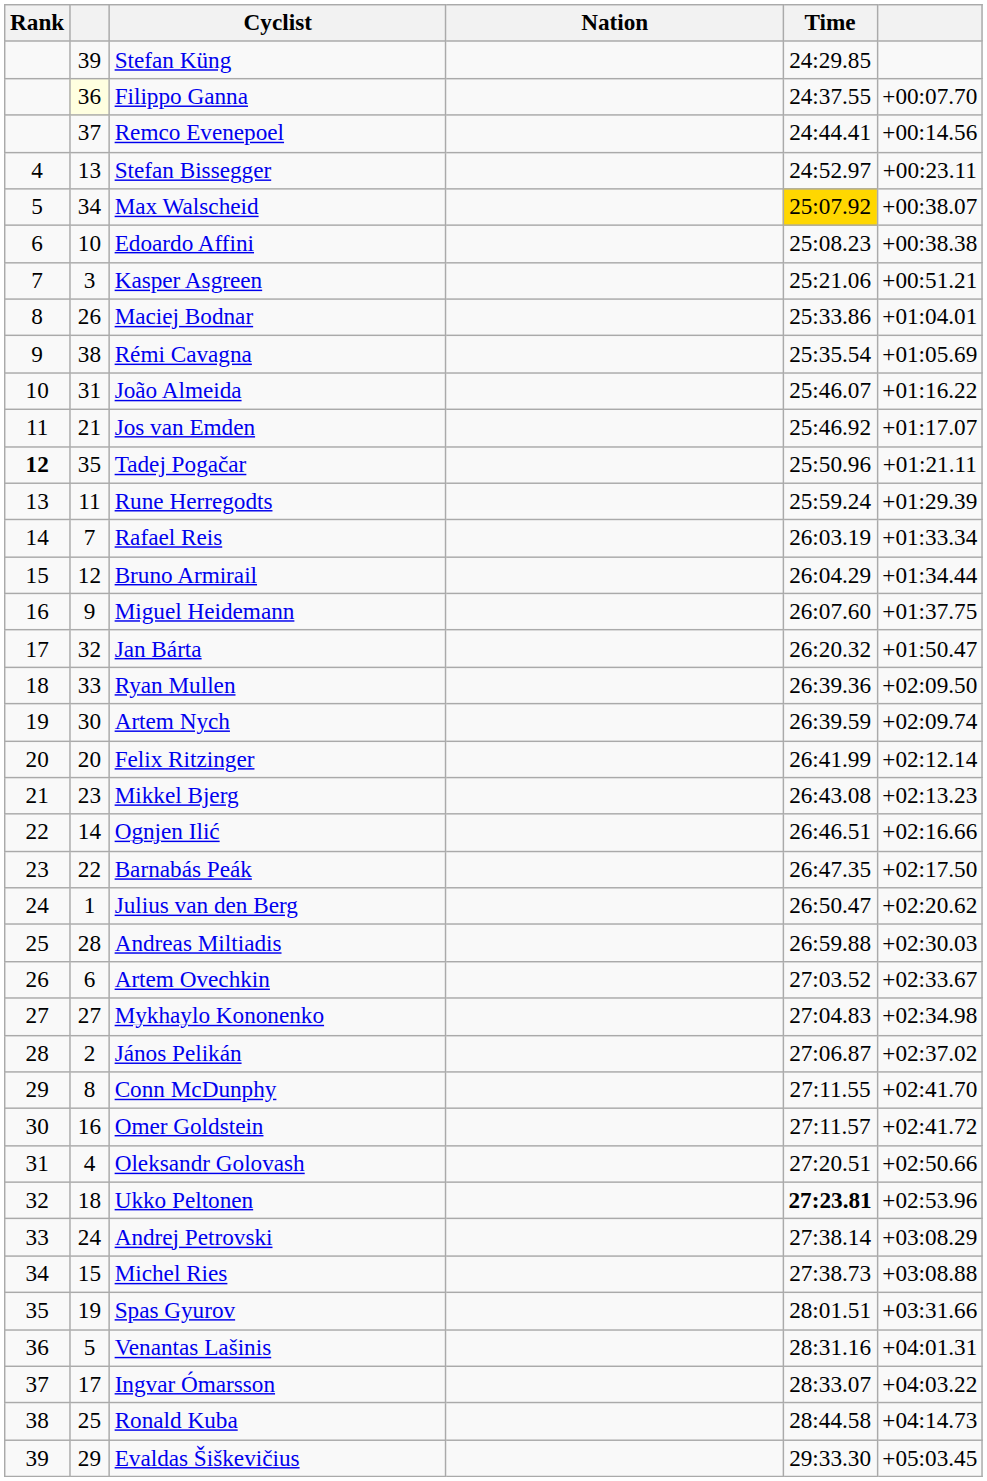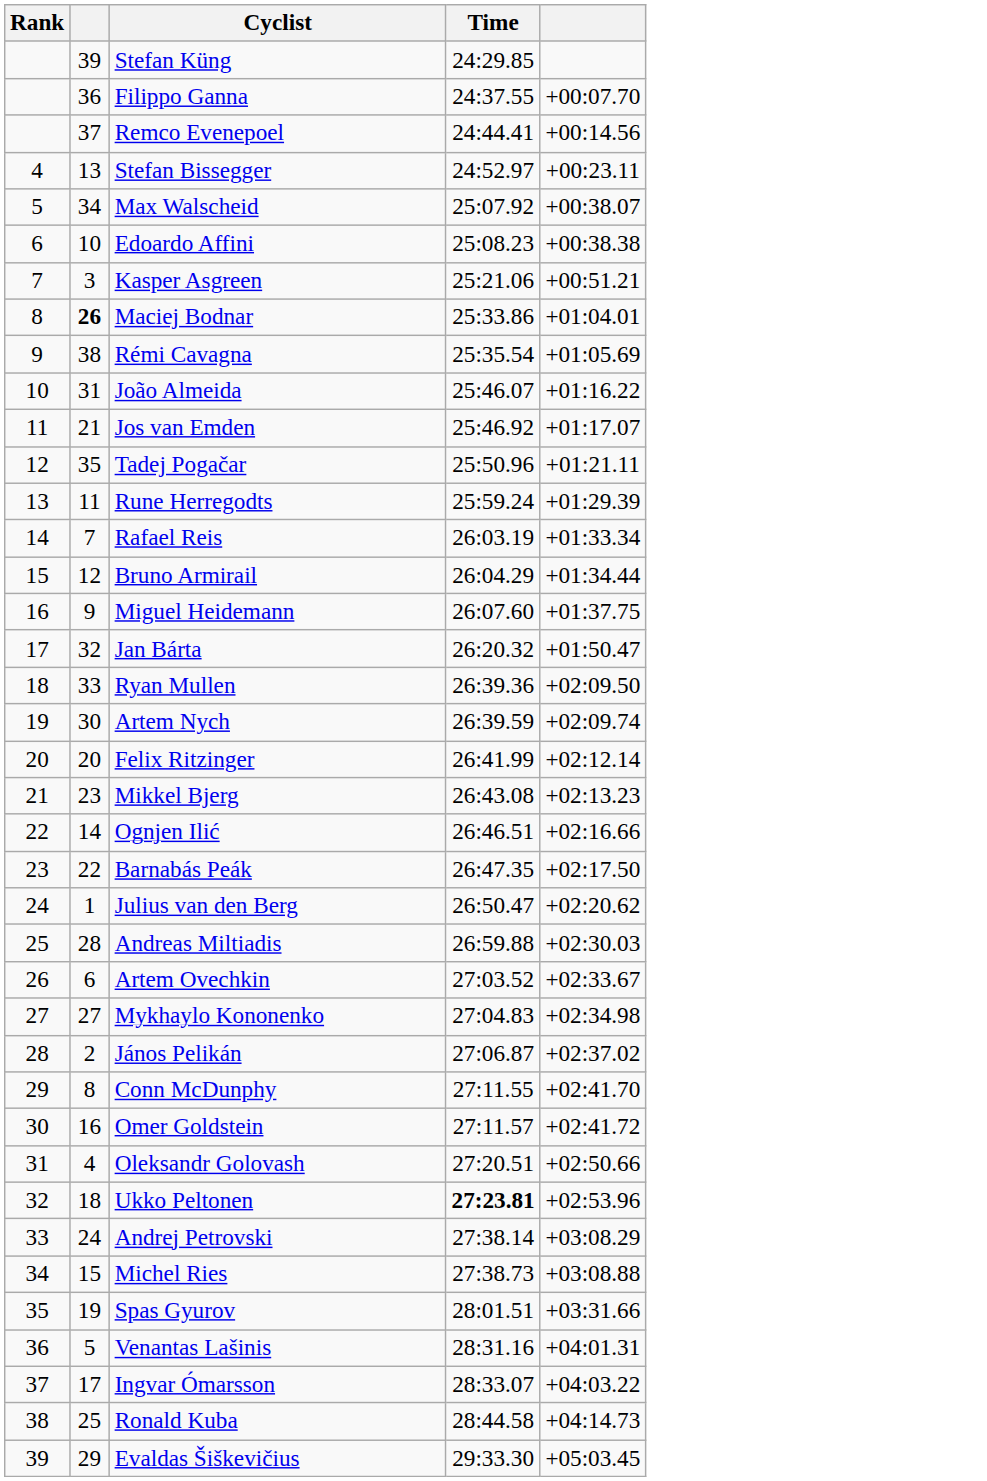- column: Nation
Filippo Ganna | column 2: lightyellow background -> no background
Max Walscheid | Time: gold background -> no background
Maciej Bodnar | column 2: normal -> bold
Tadej Pogačar | Rank: bold -> normal
